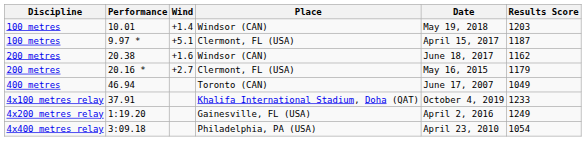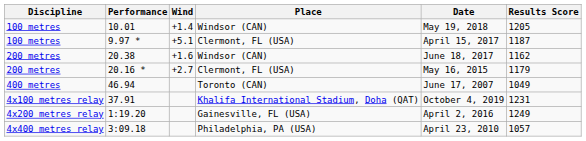10.01 | Results Score: 1203 -> 1205
37.91 | Results Score: 1233 -> 1231
3:09.18 | Results Score: 1054 -> 1057
